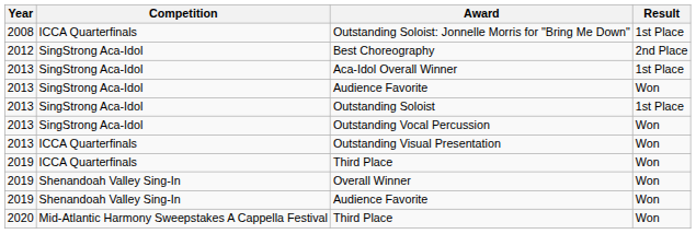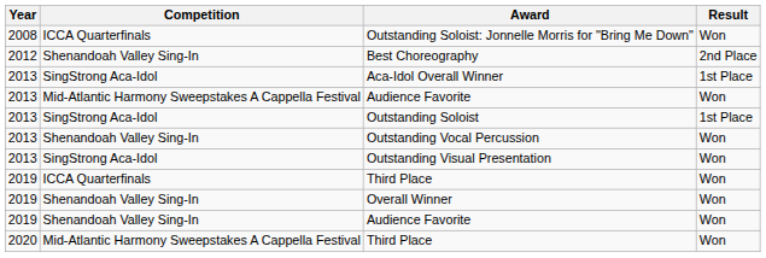Outstanding Soloist: Jonnelle Morris for "Bring Me Down" | Result: 1st Place -> Won
Best Choreography | Competition: SingStrong Aca-Idol -> Shenandoah Valley Sing-In
2013 / Audience Favorite | Competition: SingStrong Aca-Idol -> Mid-Atlantic Harmony Sweepstakes A Cappella Festival
Outstanding Vocal Percussion | Competition: SingStrong Aca-Idol -> Shenandoah Valley Sing-In
Outstanding Visual Presentation | Competition: ICCA Quarterfinals -> SingStrong Aca-Idol
